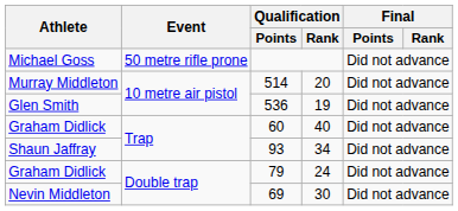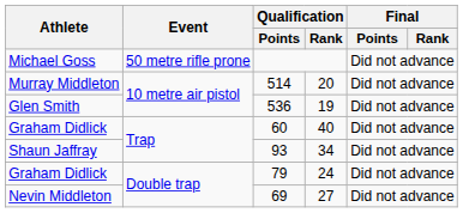69 | Qualification / Rank: 30 -> 27
